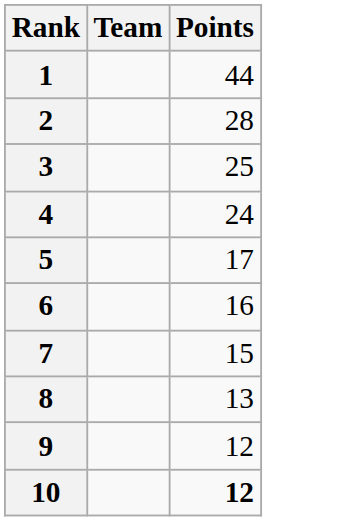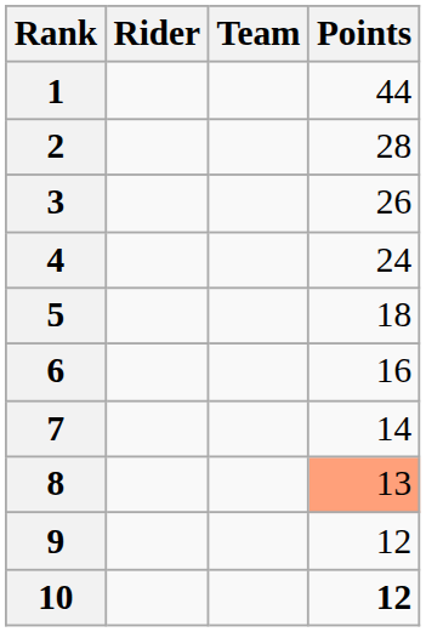+ column: Rider
3 | Points: 25 -> 26
5 | Points: 17 -> 18
7 | Points: 15 -> 14
8 | Points: no background -> lightsalmon background
